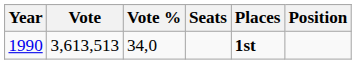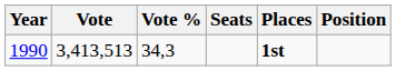1990 | Vote: 3,613,513 -> 3,413,513
1990 | Vote %: 34,0 -> 34,3
